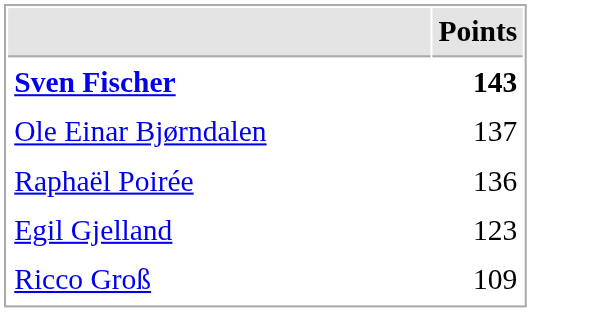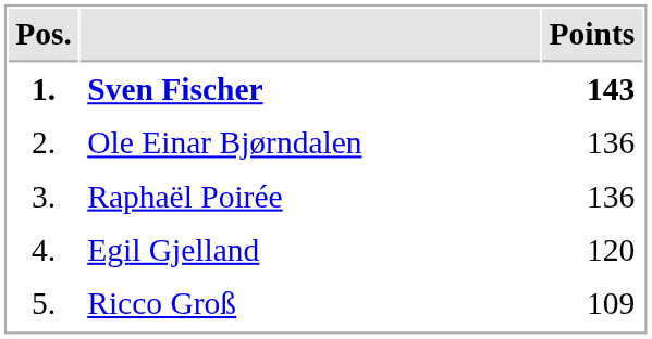+ column: Pos. | 1. | 2. | 3. | 4. | 5.
Ole Einar Bjørndalen | Points: 137 -> 136
Egil Gjelland | Points: 123 -> 120
